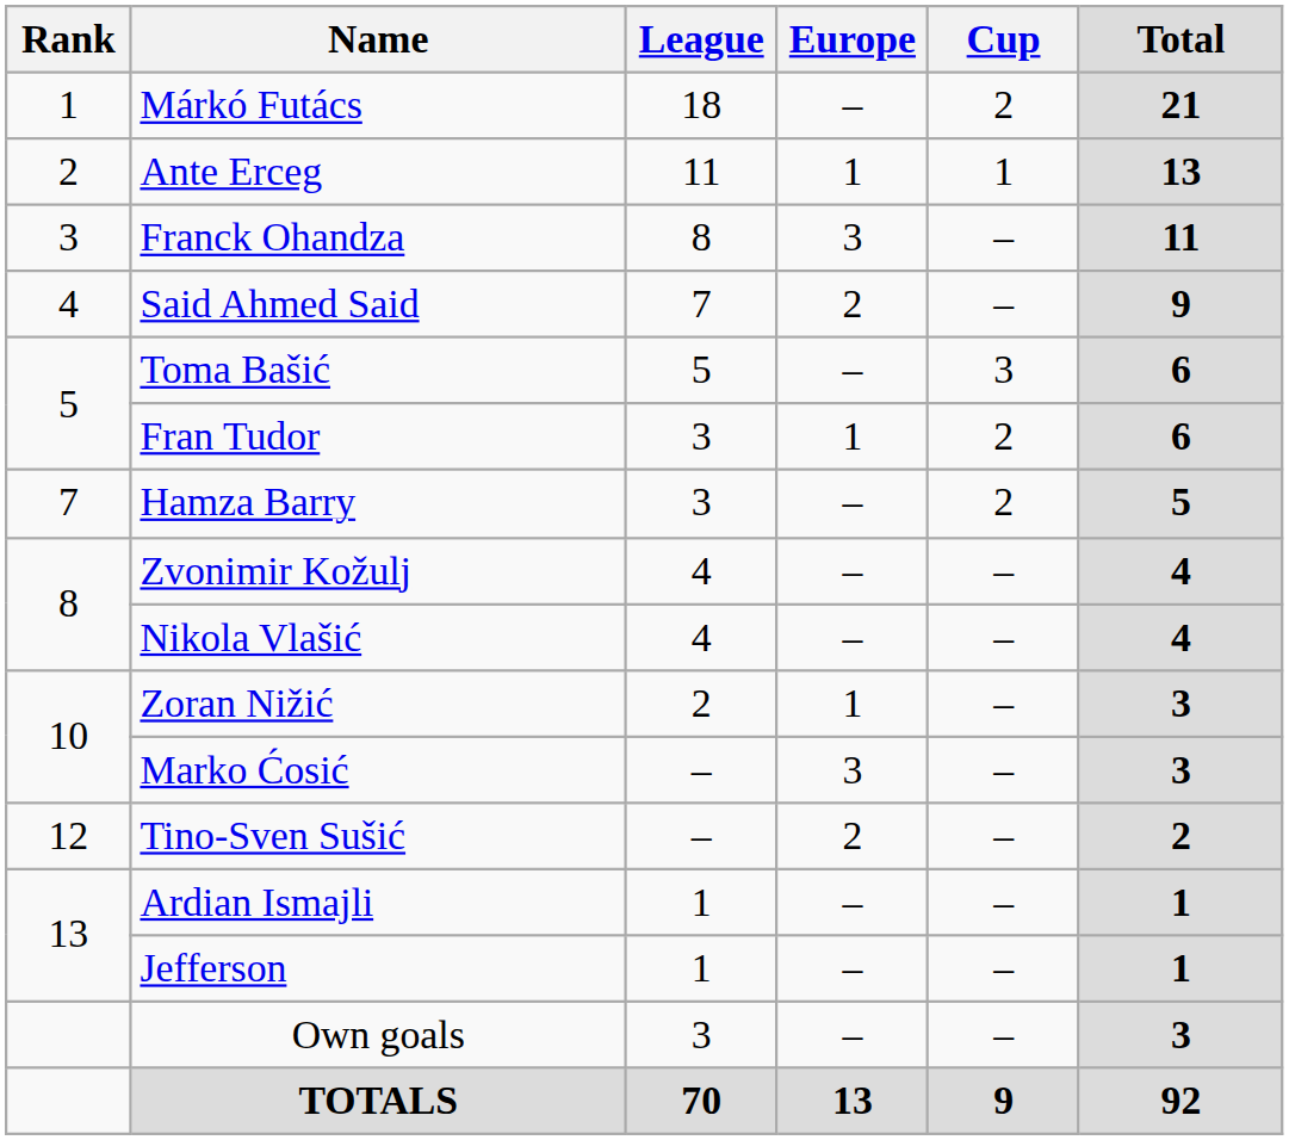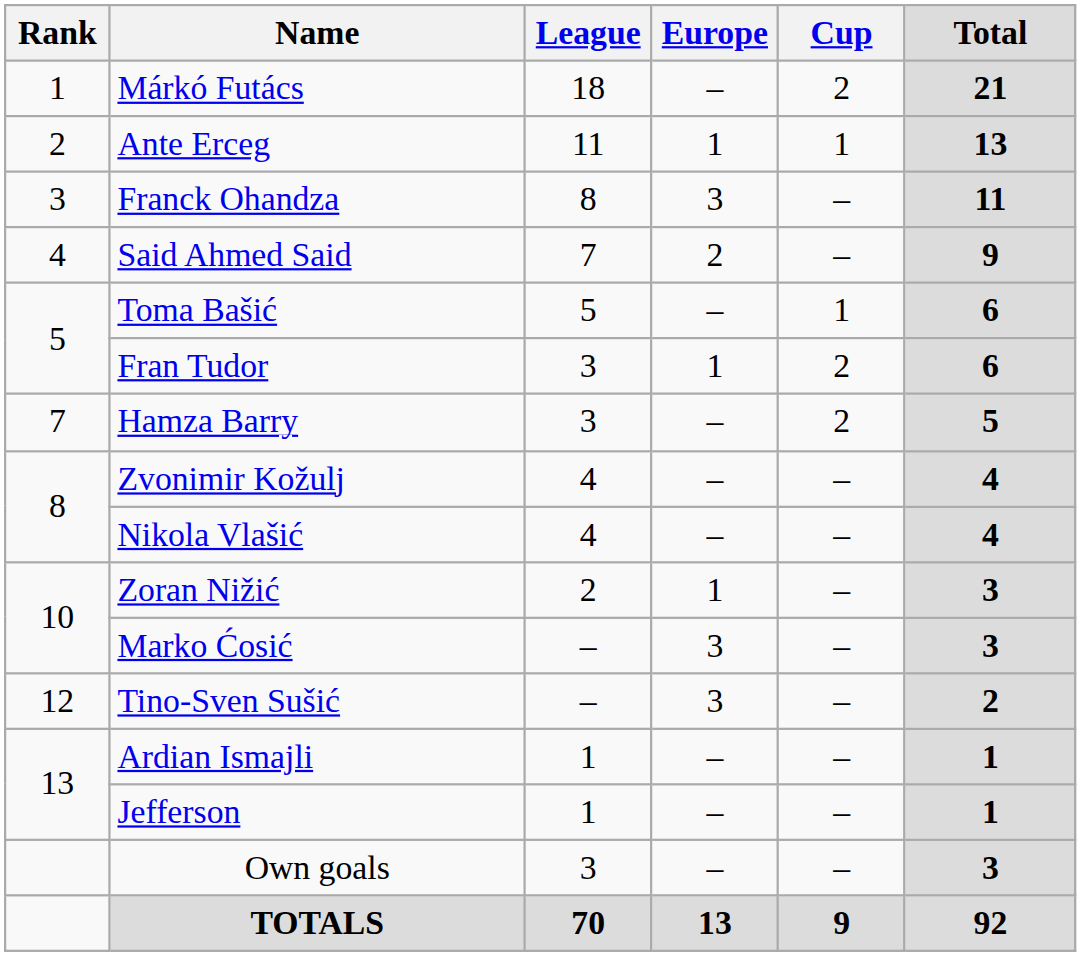Toma Bašić | Cup: 3 -> 1
Tino-Sven Sušić | Europe: 2 -> 3
